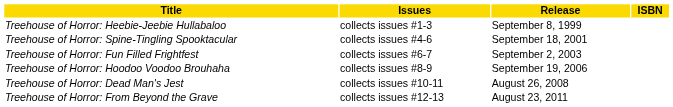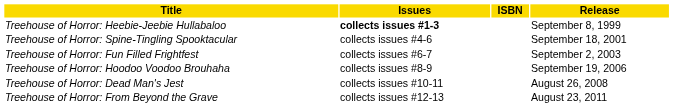columns swapped: Release <-> ISBN
Treehouse of Horror: Heebie-Jeebie Hullabaloo | Issues: normal -> bold
